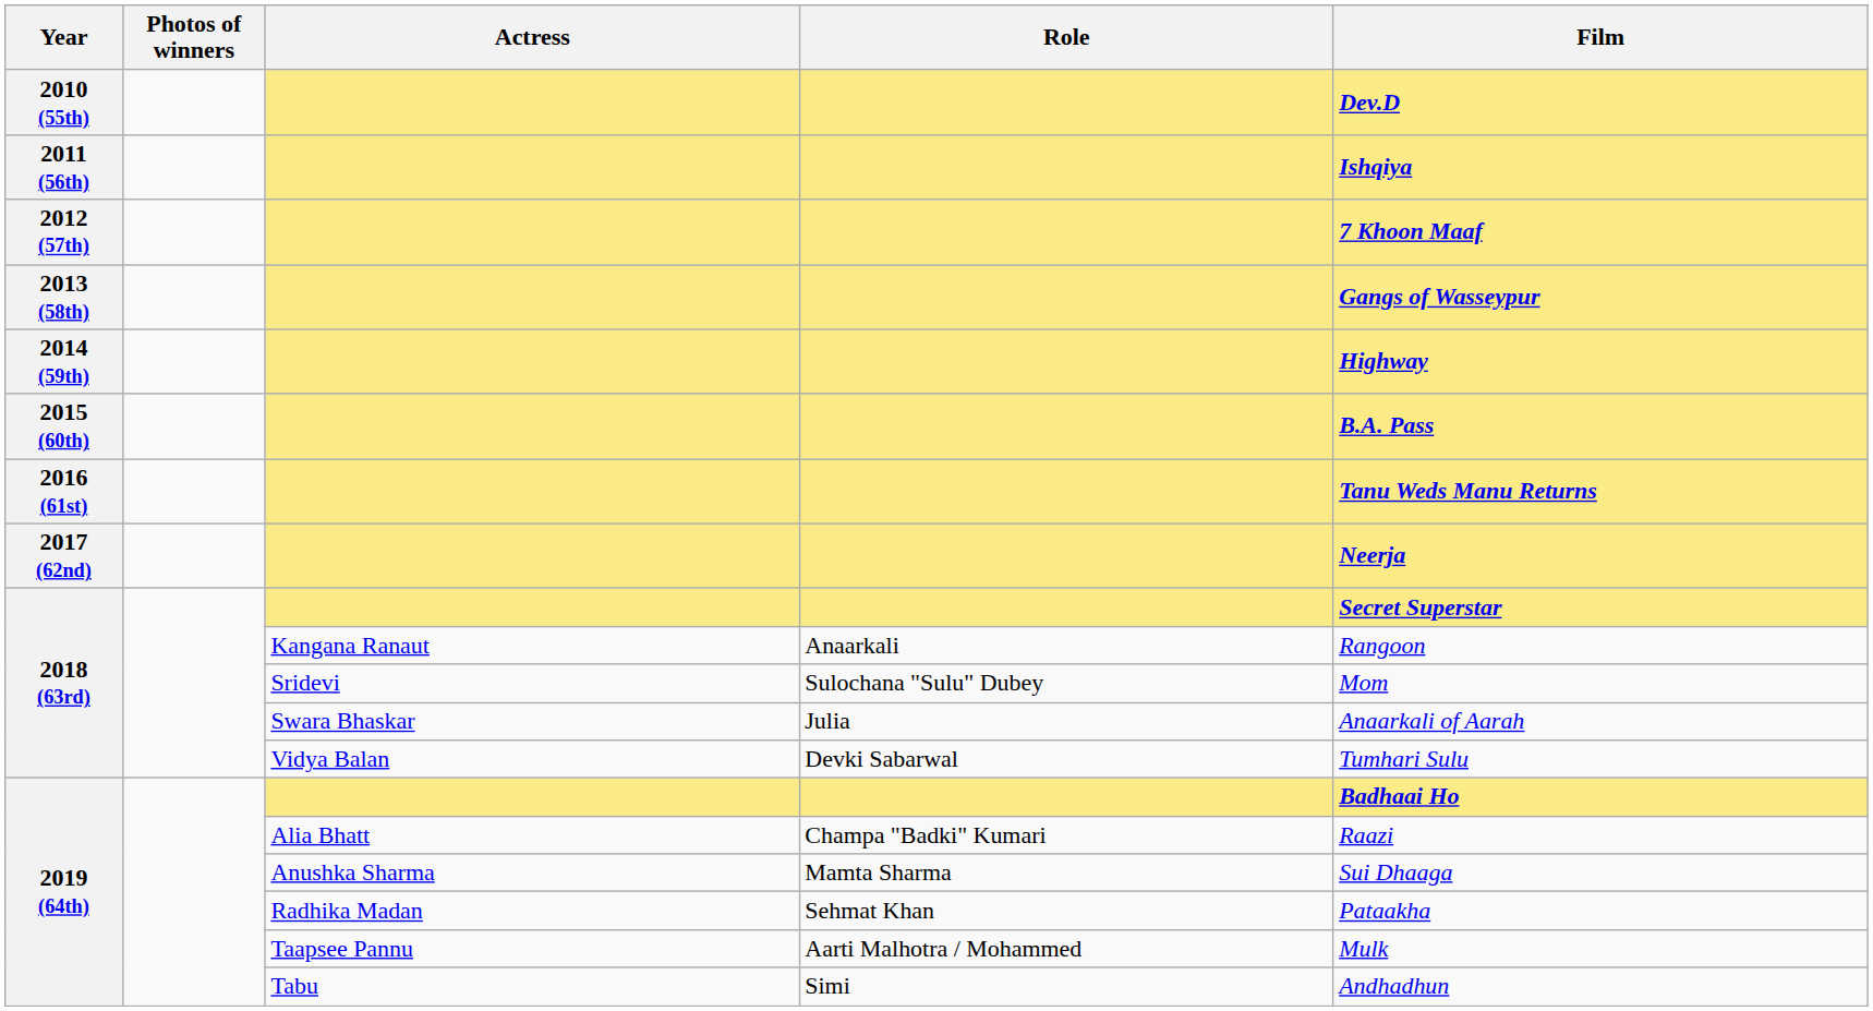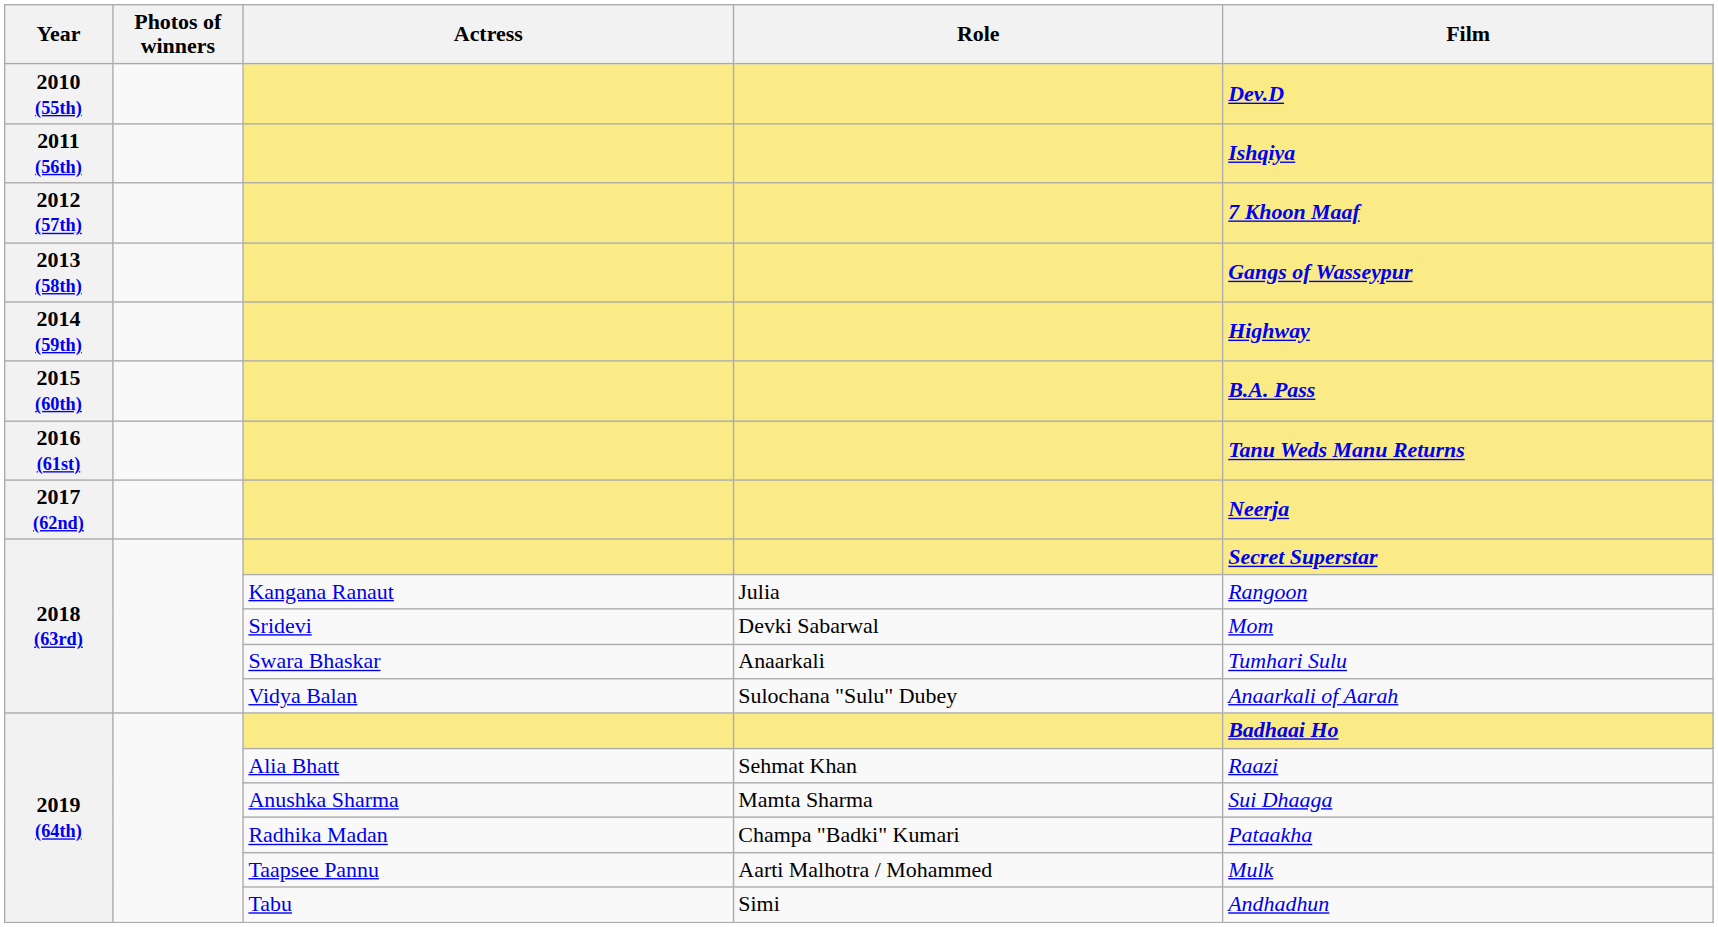2018 (63rd) / Kangana Ranaut | Role: Anaarkali -> Julia
2018 (63rd) / Sridevi | Role: Sulochana "Sulu" Dubey -> Devki Sabarwal
2018 (63rd) / Swara Bhaskar | Role: Julia -> Anaarkali
2018 (63rd) / Swara Bhaskar | Film: Anaarkali of Aarah -> Tumhari Sulu
2018 (63rd) / Vidya Balan | Role: Devki Sabarwal -> Sulochana "Sulu" Dubey
2018 (63rd) / Vidya Balan | Film: Tumhari Sulu -> Anaarkali of Aarah
2019 (64th) / Alia Bhatt | Role: Champa "Badki" Kumari -> Sehmat Khan
2019 (64th) / Radhika Madan | Role: Sehmat Khan -> Champa "Badki" Kumari
